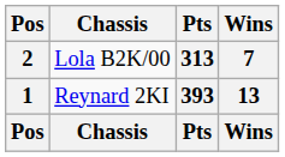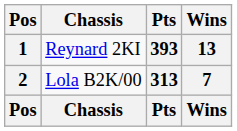rows swapped: 1 <-> 2
